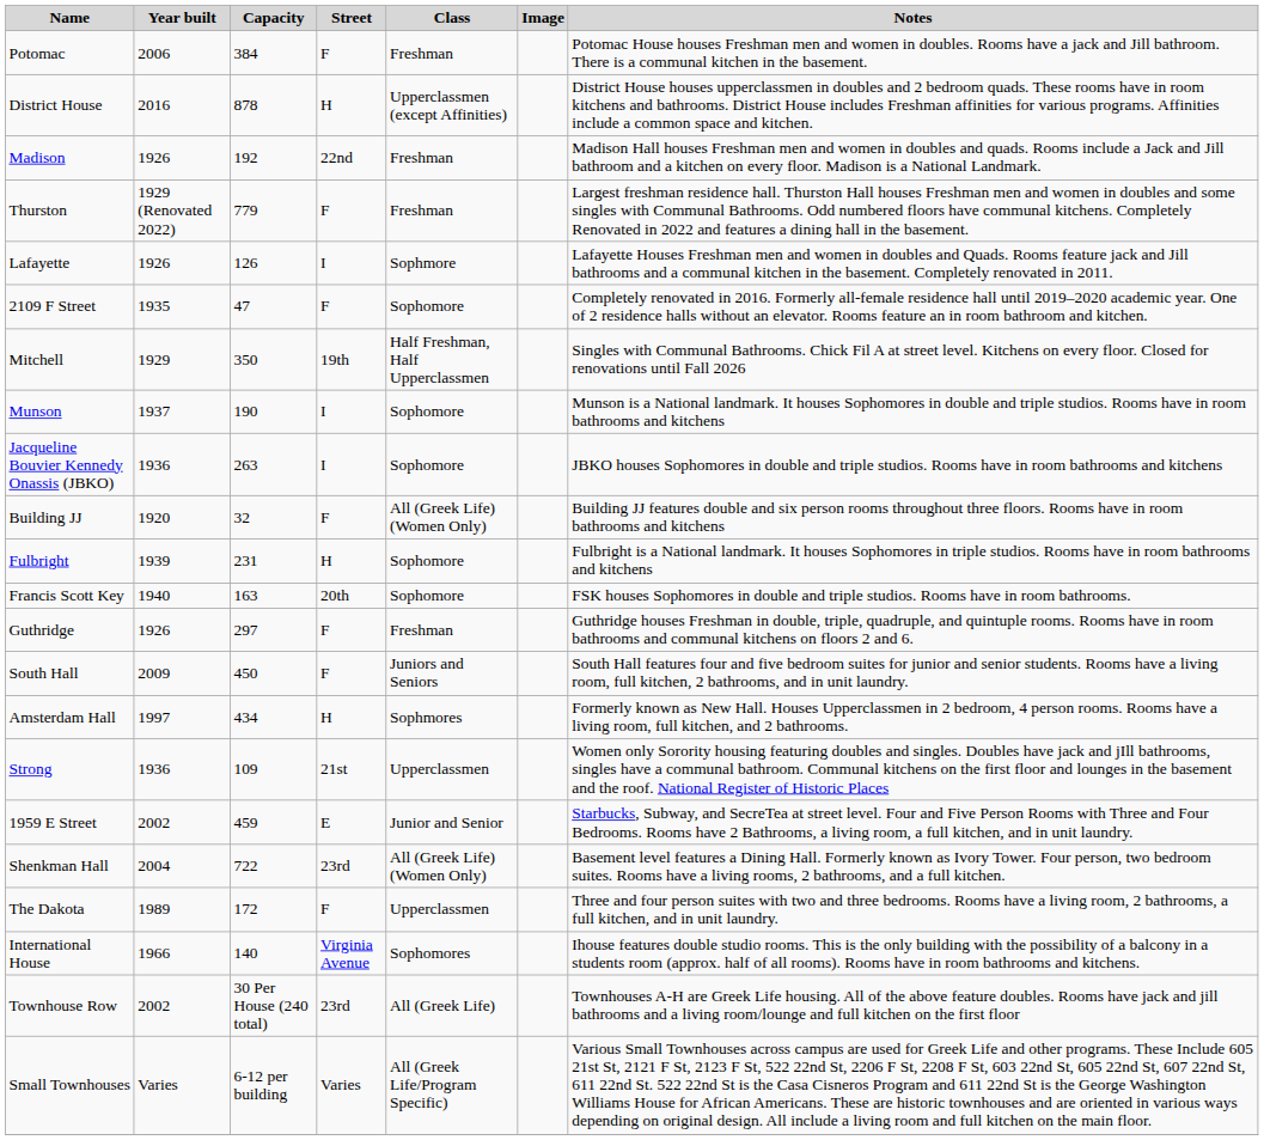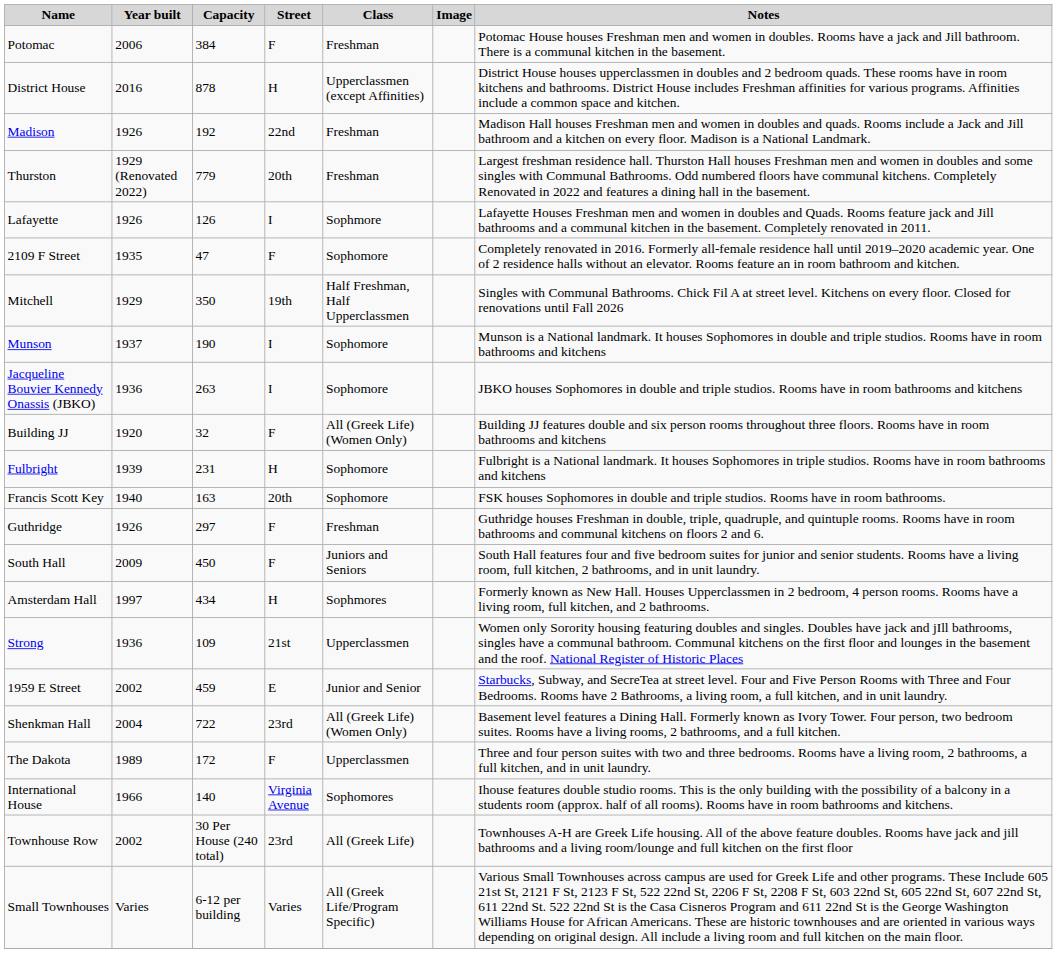Thurston | Street: F -> 20th
